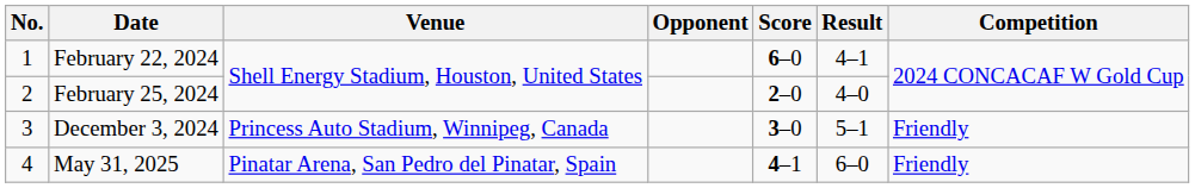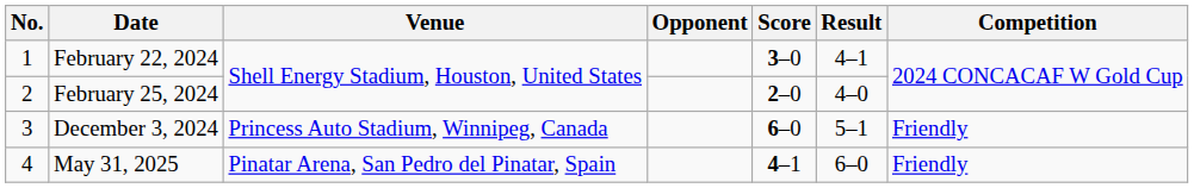February 22, 2024 | Score: 6–0 -> 3–0
December 3, 2024 | Score: 3–0 -> 6–0
